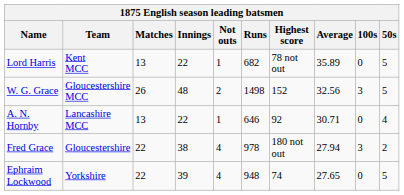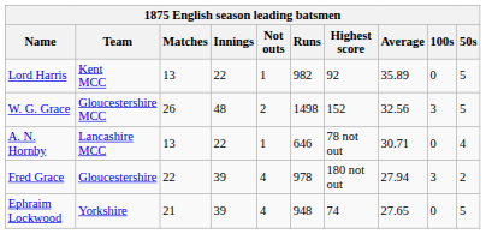Lord Harris | Runs: 682 -> 982
Lord Harris | Highest score: 78 not out -> 92
A. N. Hornby | Highest score: 92 -> 78 not out
Fred Grace | Innings: 38 -> 39
Ephraim Lockwood | Matches: 22 -> 21
